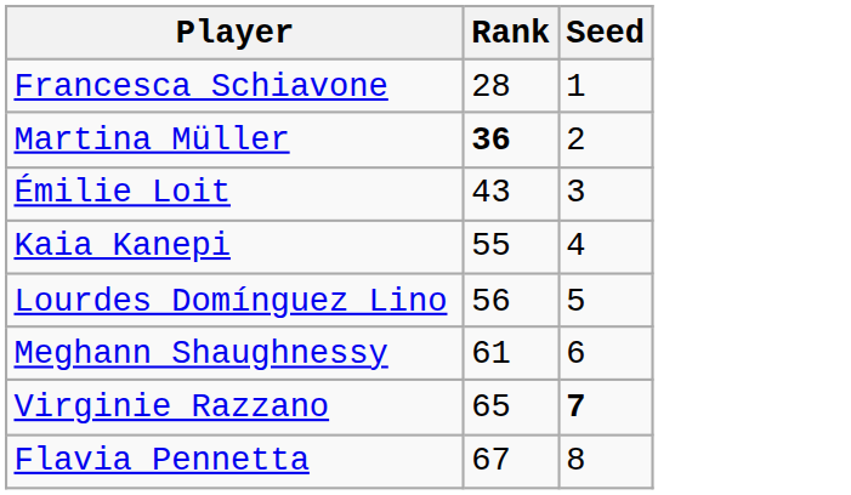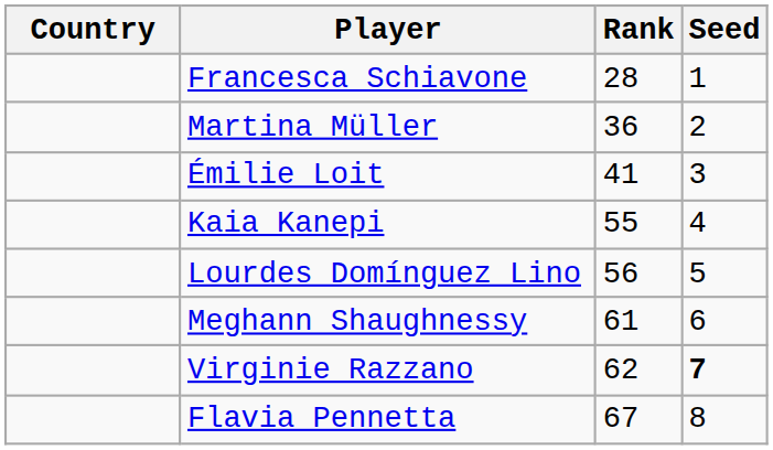+ column: Country
Martina Müller | Rank: bold -> normal
Émilie Loit | Rank: 43 -> 41
Virginie Razzano | Rank: 65 -> 62
